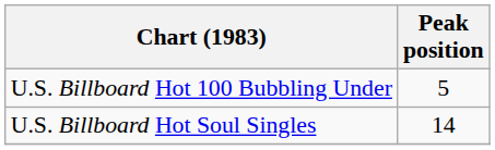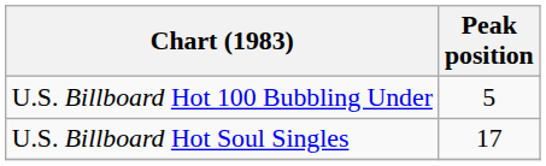U.S. Billboard Hot Soul Singles | Peak position: 14 -> 17
